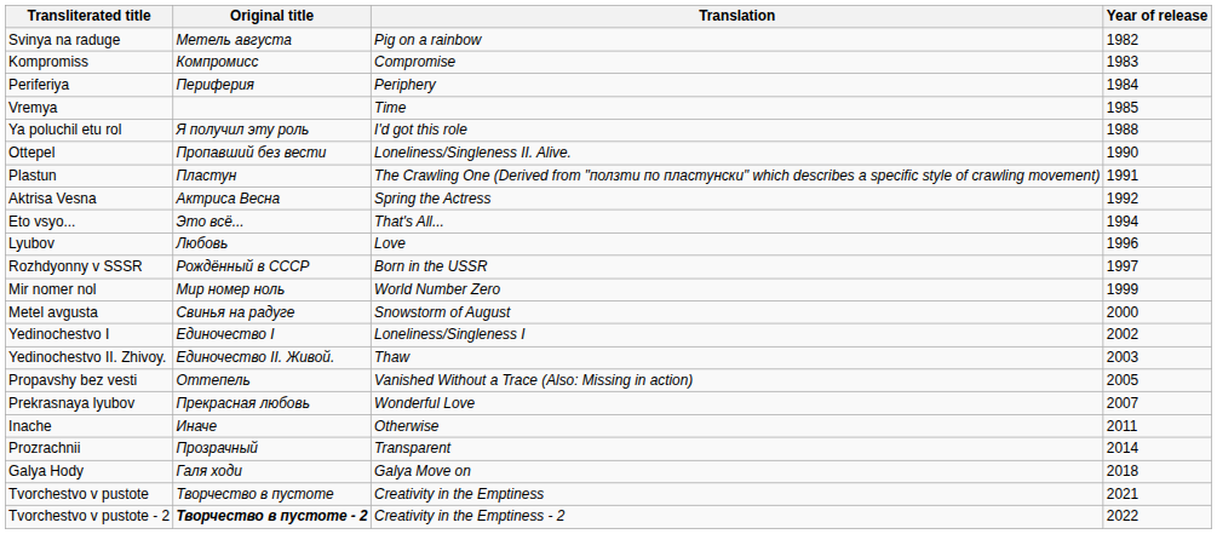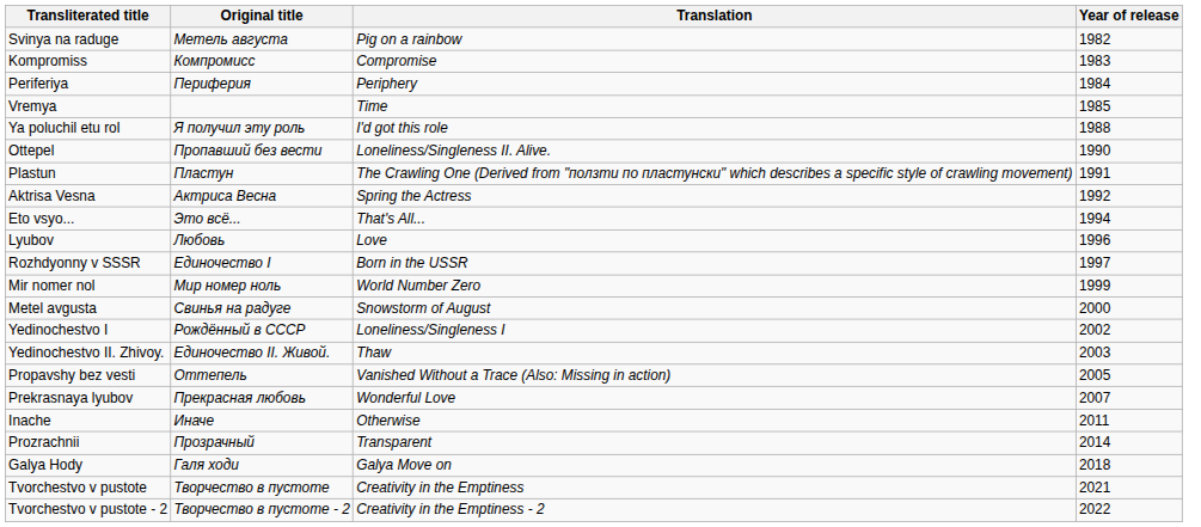Rozhdyonny v SSSR | Original title: Рождённый в СССР -> Единочество I
Yedinochestvo I | Original title: Единочество I -> Рождённый в СССР
Tvorchestvo v pustote - 2 | Original title: bold -> normal
